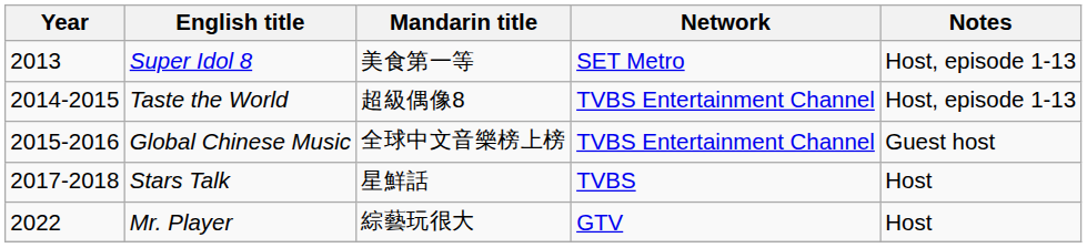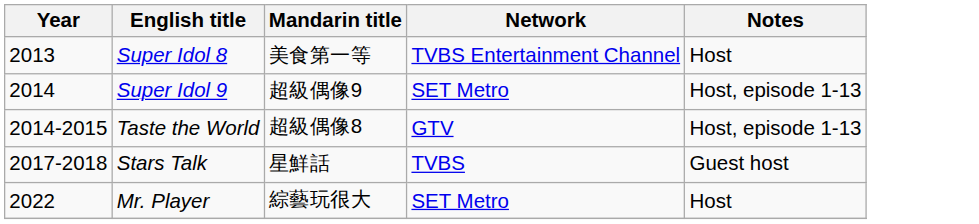Super Idol 8 | Network: SET Metro -> TVBS Entertainment Channel
Super Idol 8 | Notes: Host, episode 1-13 -> Host
+ row: 2014 | Super Idol 9 | 超級偶像9 | SET Metro | Host, episode 1-13
Taste the World | Network: TVBS Entertainment Channel -> GTV
- row: 2015-2016 | Global Chinese Music | 全球中文音樂榜上榜 | TVBS Entertainment Channel | Guest host
Stars Talk | Notes: Host -> Guest host
Mr. Player | Network: GTV -> SET Metro
